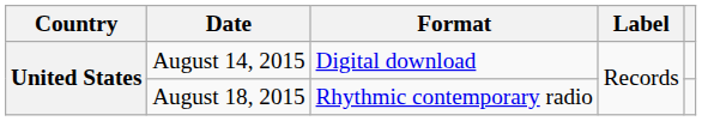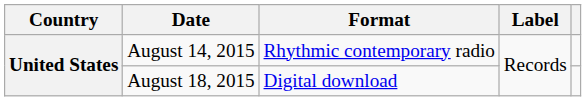August 14, 2015 | Format: Digital download -> Rhythmic contemporary radio
August 18, 2015 | Format: Rhythmic contemporary radio -> Digital download
